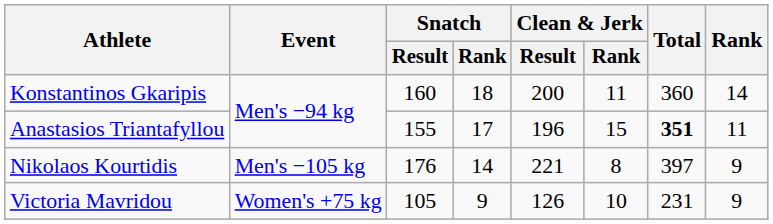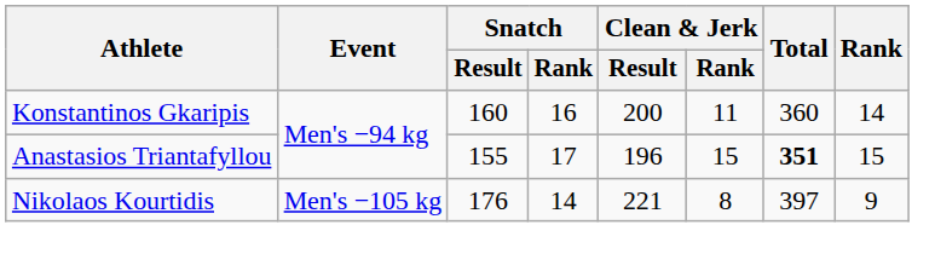Konstantinos Gkaripis | Snatch / Rank: 18 -> 16
Anastasios Triantafyllou | Rank: 11 -> 15
- row: Victoria Mavridou | Women's +75 kg | 105 | 9 | 126 | 10 | 231 | 9
